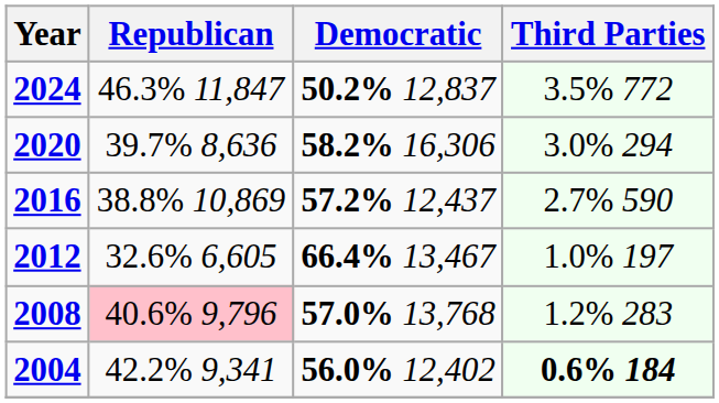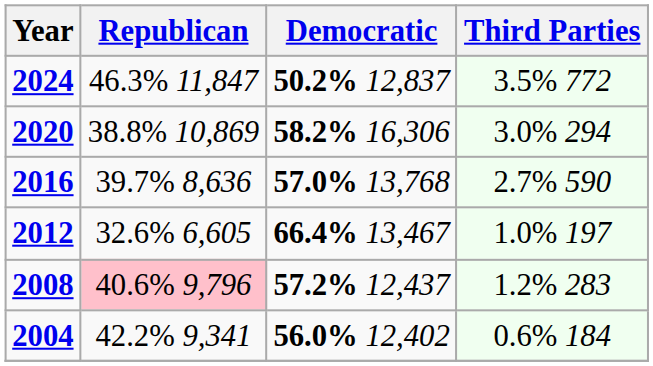2020 | Republican: 39.7% 8,636 -> 38.8% 10,869
2016 | Republican: 38.8% 10,869 -> 39.7% 8,636
2016 | Democratic: 57.2% 12,437 -> 57.0% 13,768
2008 | Democratic: 57.0% 13,768 -> 57.2% 12,437
2004 | Third Parties: bold -> normal
